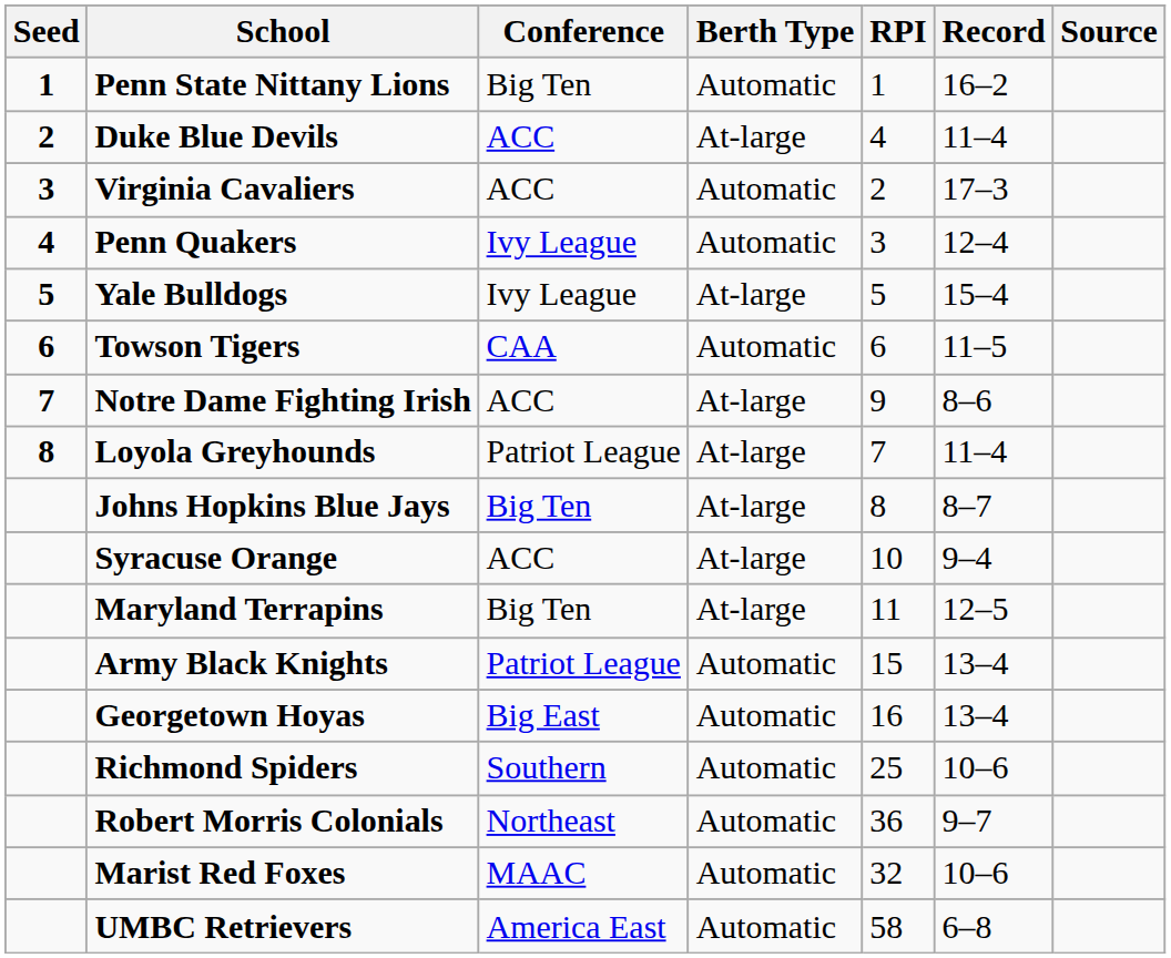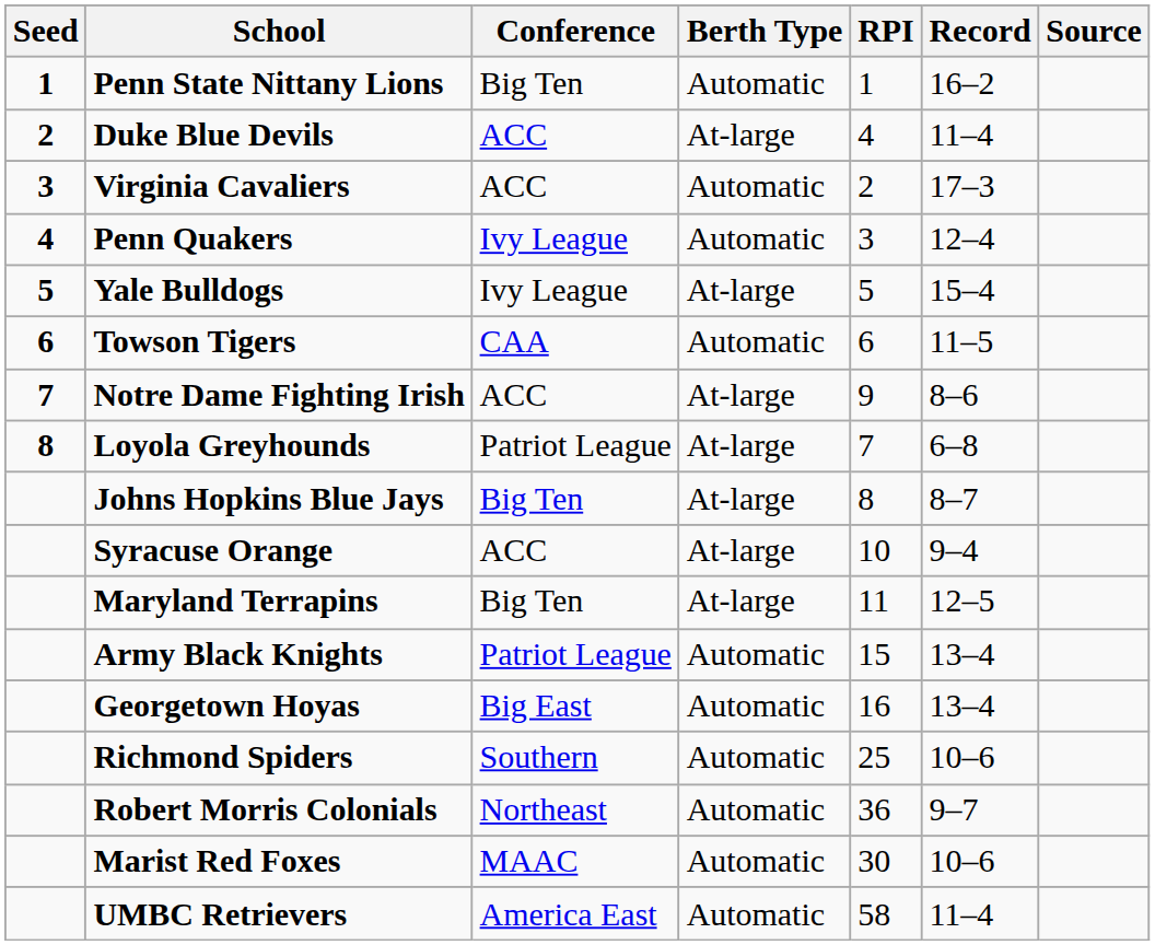Loyola Greyhounds | Record: 11–4 -> 6–8
Marist Red Foxes | RPI: 32 -> 30
UMBC Retrievers | Record: 6–8 -> 11–4
